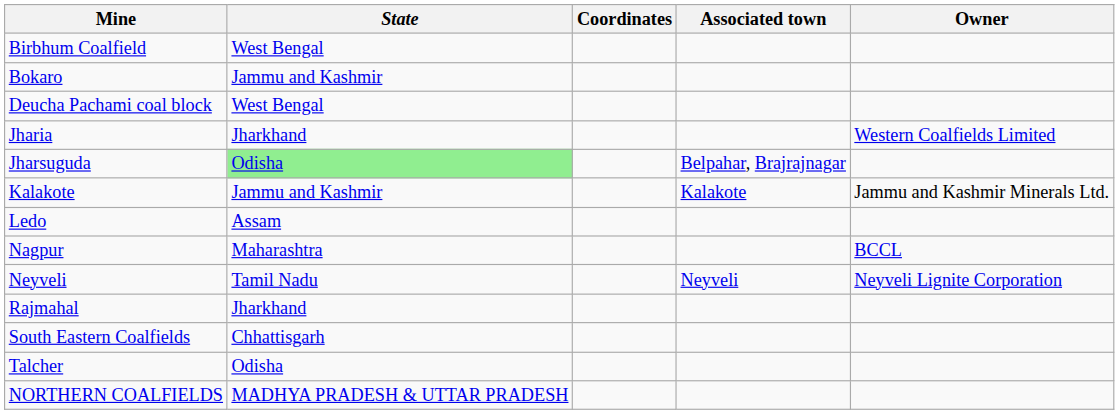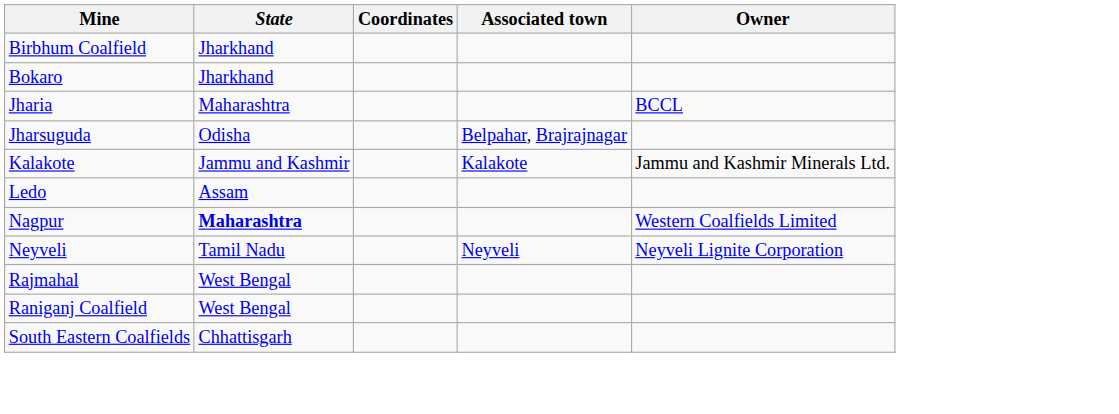Birbhum Coalfield | State: West Bengal -> Jharkhand
Bokaro | State: Jammu and Kashmir -> Jharkhand
- row: Deucha Pachami coal block | West Bengal
Jharia | State: Jharkhand -> Maharashtra
Jharia | Owner: Western Coalfields Limited -> BCCL
Jharsuguda | State: lightgreen background -> no background
Nagpur | State: normal -> bold
Nagpur | Owner: BCCL -> Western Coalfields Limited
Rajmahal | State: Jharkhand -> West Bengal
+ row: Raniganj Coalfield | West Bengal
- row: Talcher | Odisha
- row: NORTHERN COALFIELDS | MADHYA PRADESH & UTTAR PRADESH
